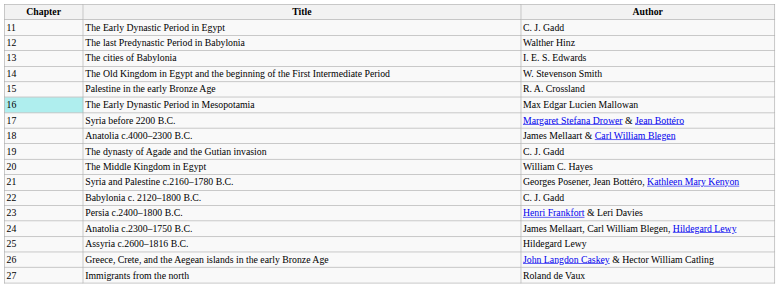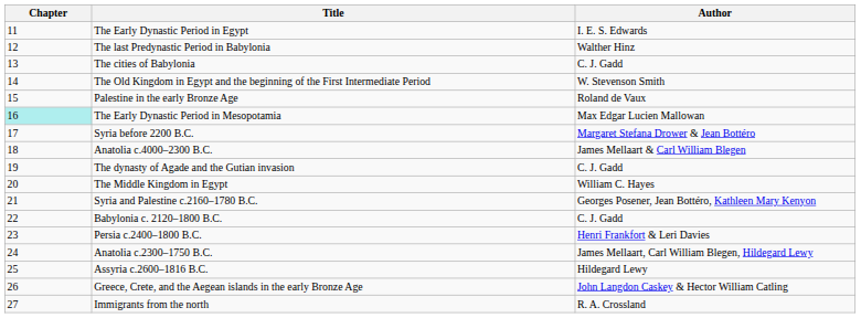The Early Dynastic Period in Egypt | Author: C. J. Gadd -> I. E. S. Edwards
The cities of Babylonia | Author: I. E. S. Edwards -> C. J. Gadd
Palestine in the early Bronze Age | Author: R. A. Crossland -> Roland de Vaux
Immigrants from the north | Author: Roland de Vaux -> R. A. Crossland
